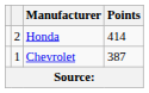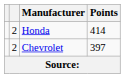Chevrolet | column 2: 1 -> 2
Chevrolet | Points: 387 -> 397
